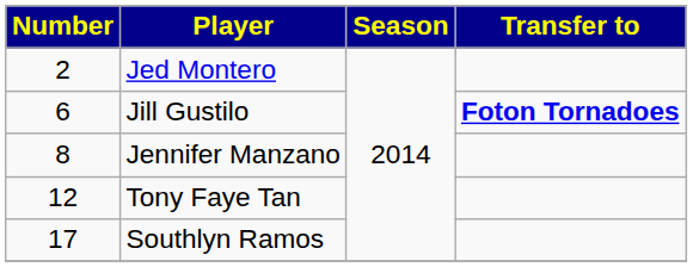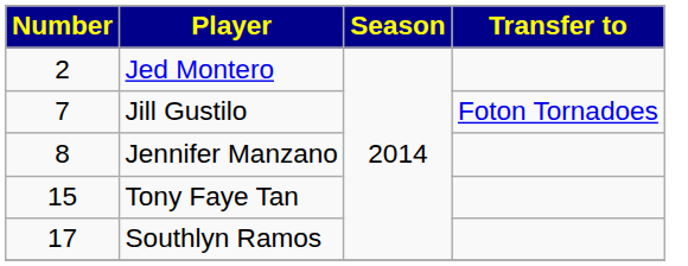Jill Gustilo | Number: 6 -> 7
Jill Gustilo | Transfer to: bold -> normal
Tony Faye Tan | Number: 12 -> 15
